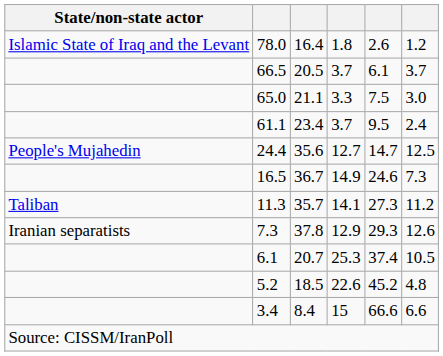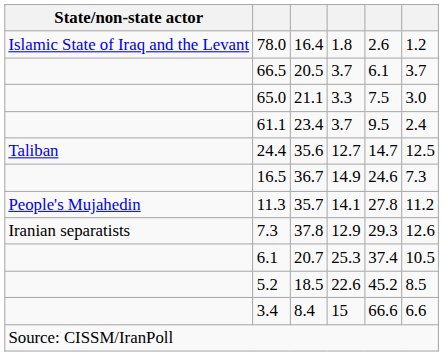24.4 | State/non-state actor: People's Mujahedin -> Taliban
11.3 | State/non-state actor: Taliban -> People's Mujahedin
11.3 | column 5: 27.3 -> 27.8
5.2 | column 6: 4.8 -> 8.5
